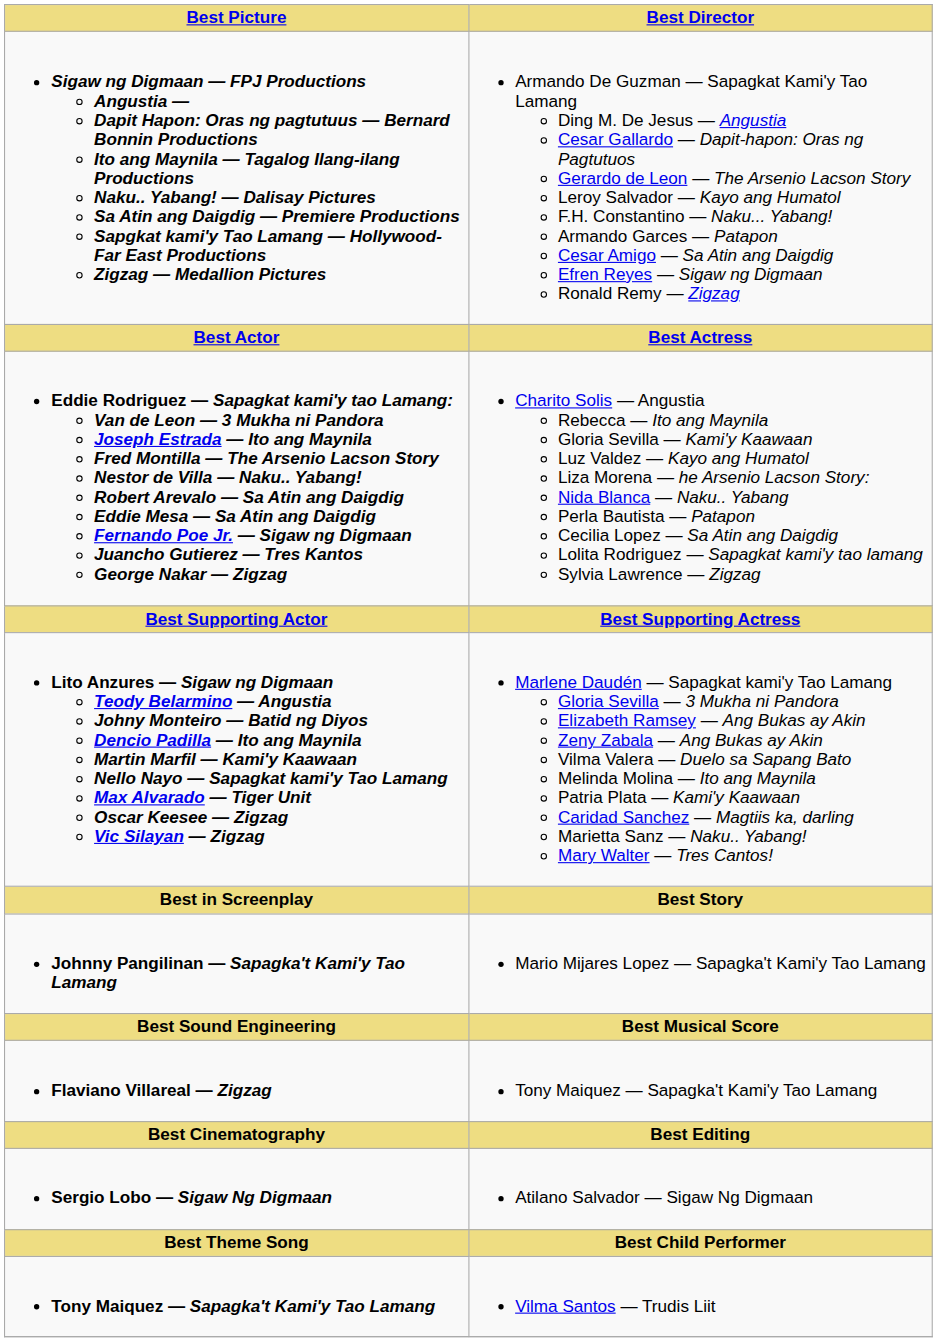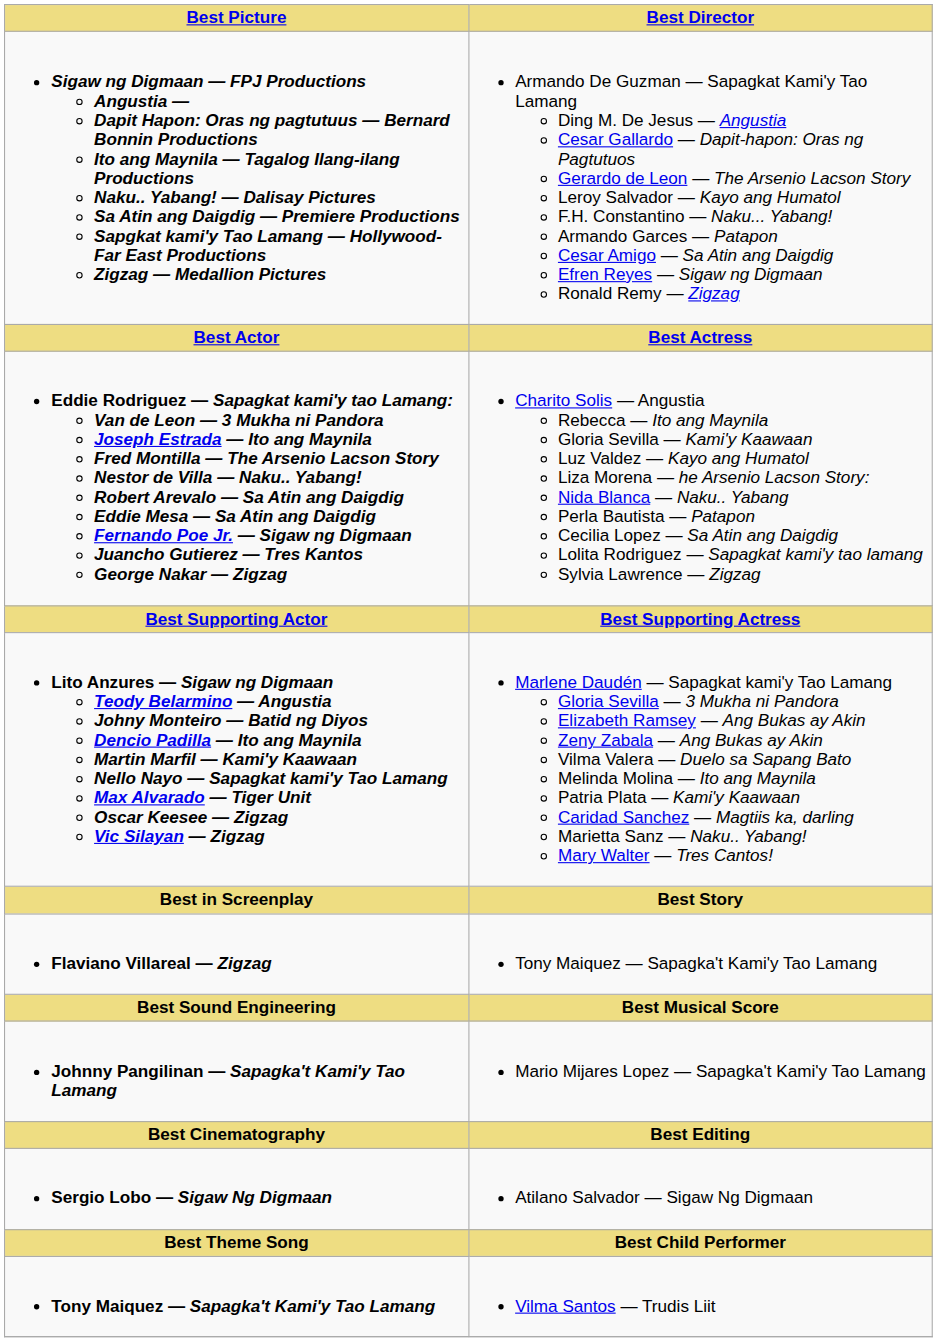rows swapped: Johnny Pangilinan — Sapagka't Kami'y Tao Lamang <-> Flaviano Villareal — Zigzag
